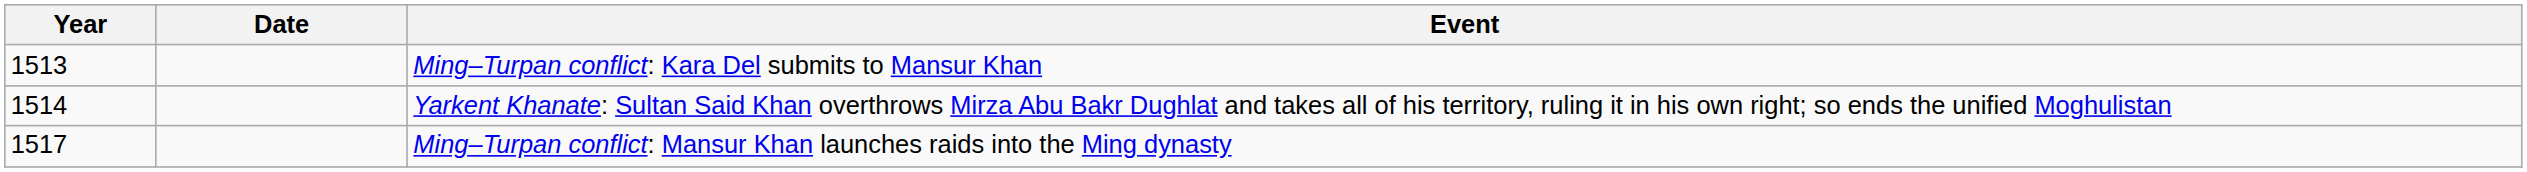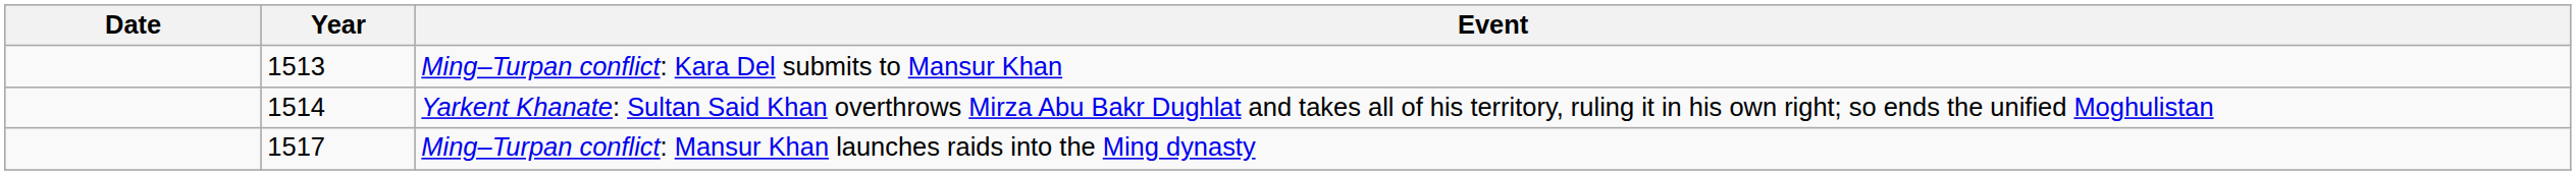columns swapped: Year <-> Date
